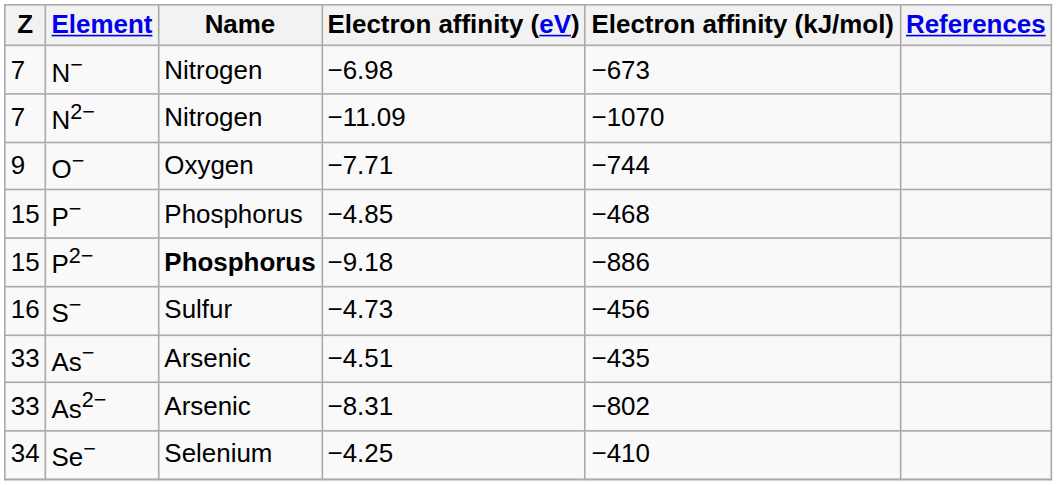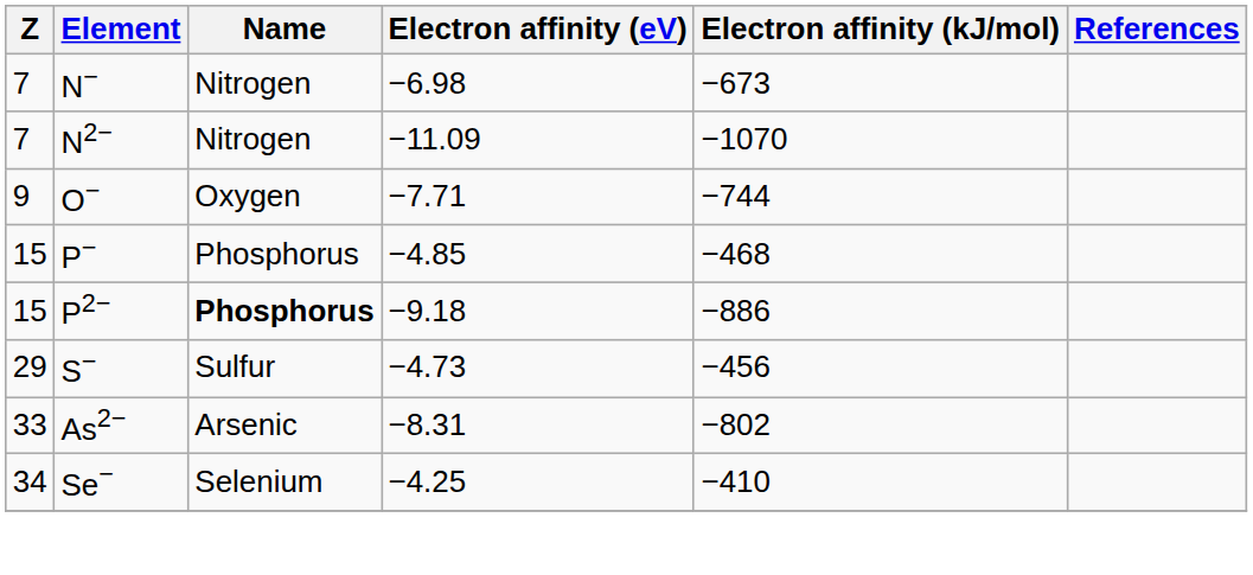S− | Z: 16 -> 29
- row: 33 | As− | Arsenic | −4.51 | −435
